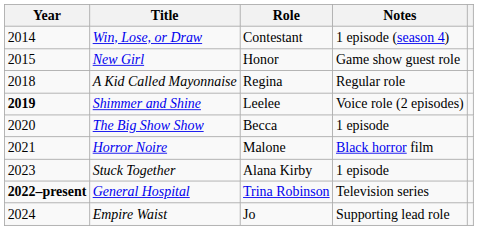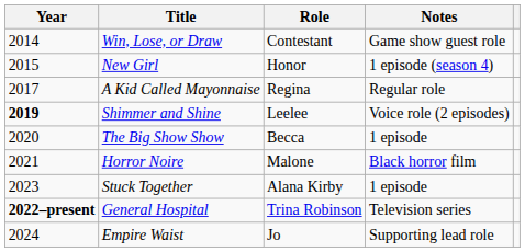Win, Lose, or Draw | Notes: 1 episode (season 4) -> Game show guest role
New Girl | Notes: Game show guest role -> 1 episode (season 4)
A Kid Called Mayonnaise | Year: 2018 -> 2017
